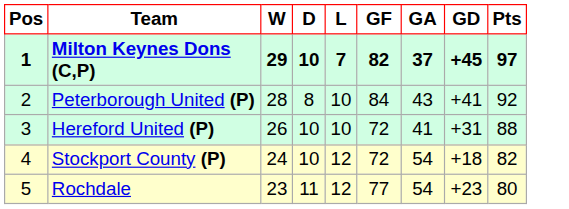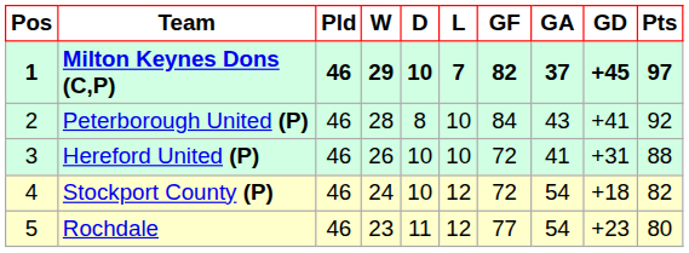+ column: Pld | 46 | 46 | 46 | 46 | 46
